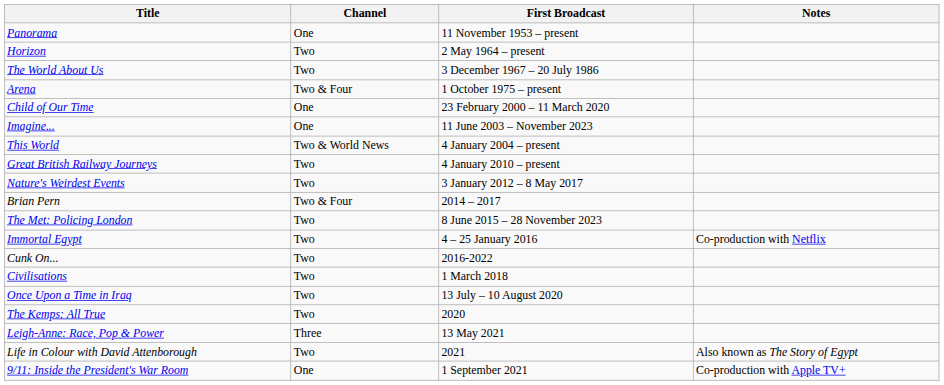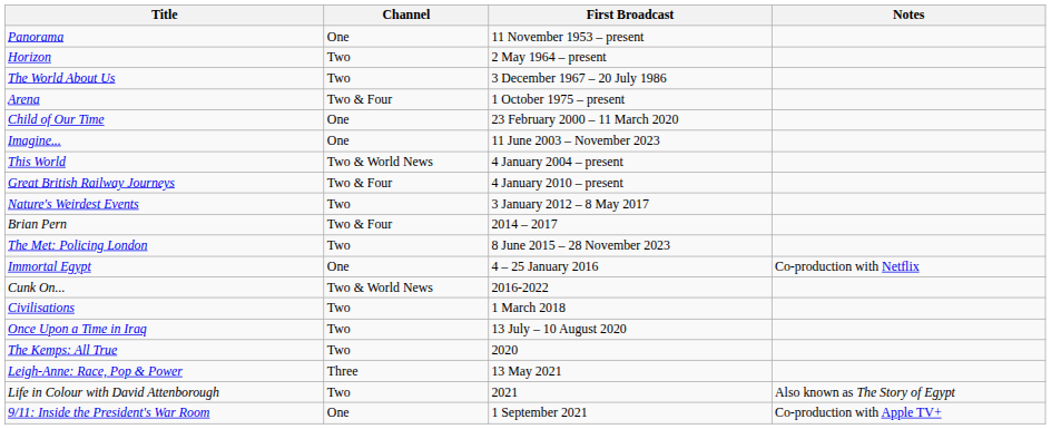Great British Railway Journeys | Channel: Two -> Two & Four
Immortal Egypt | Channel: Two -> One
Cunk On... | Channel: Two -> Two & World News
